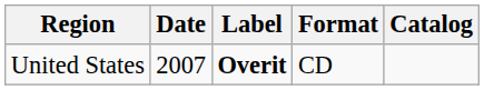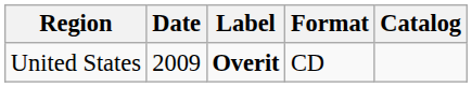United States | Date: 2007 -> 2009
